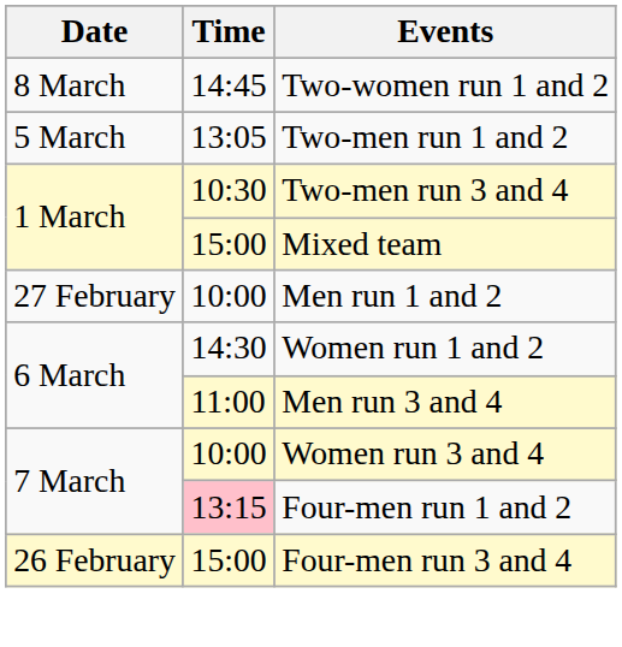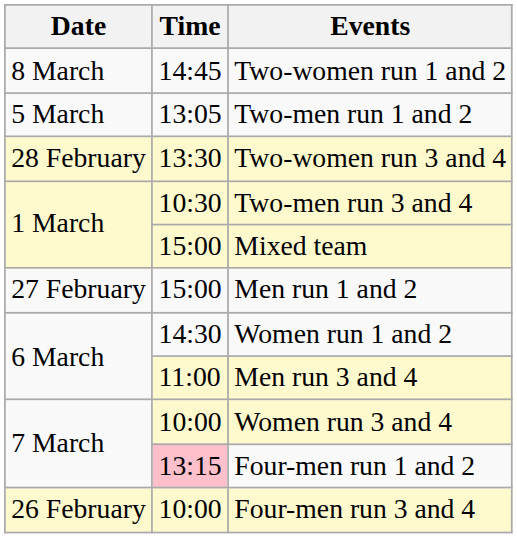+ row: 28 February | 13:30 | Two-women run 3 and 4
Men run 1 and 2 | Time: 10:00 -> 15:00
Four-men run 3 and 4 | Time: 15:00 -> 10:00
